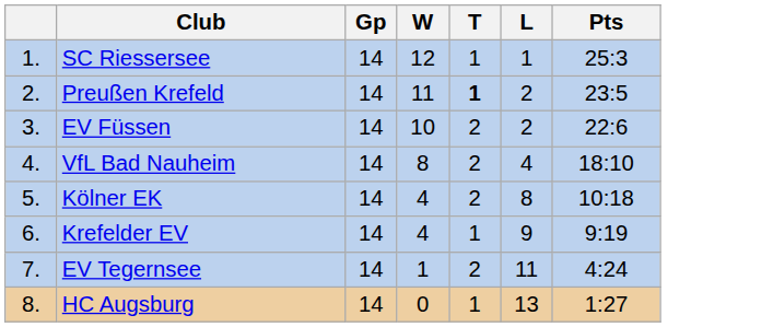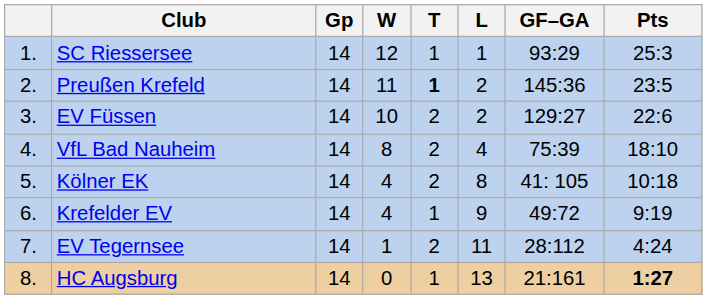+ column: GF–GA | 93:29 | 145:36 | 129:27 | 75:39 | 41: 105 | 49:72 | 28:112 | 21:161
HC Augsburg | Pts: normal -> bold
